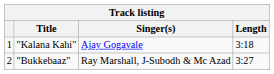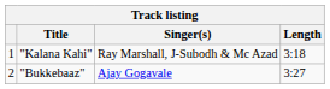"Kalana Kahi" | Singer(s): Ajay Gogavale -> Ray Marshall, J-Subodh & Mc Azad
"Bukkebaaz" | Singer(s): Ray Marshall, J-Subodh & Mc Azad -> Ajay Gogavale
